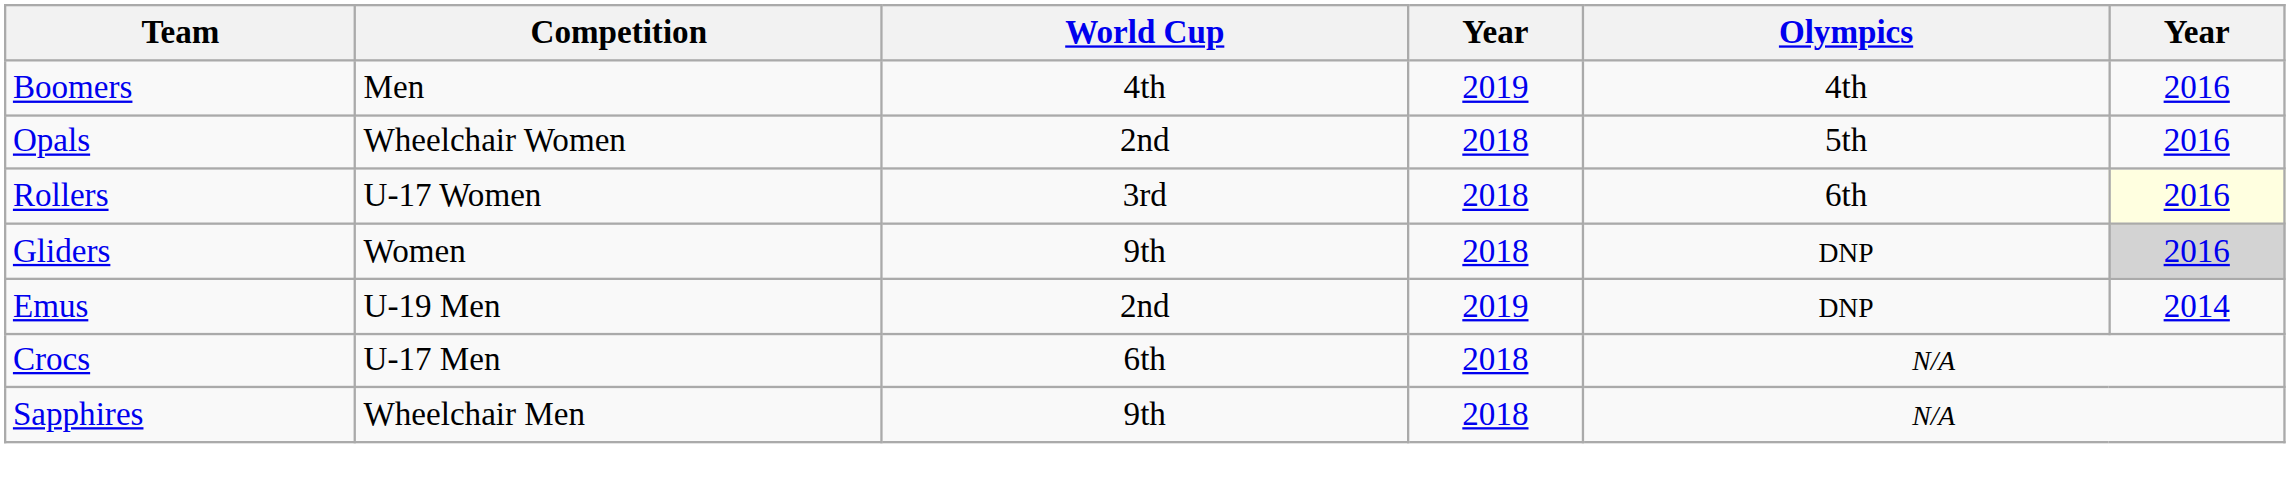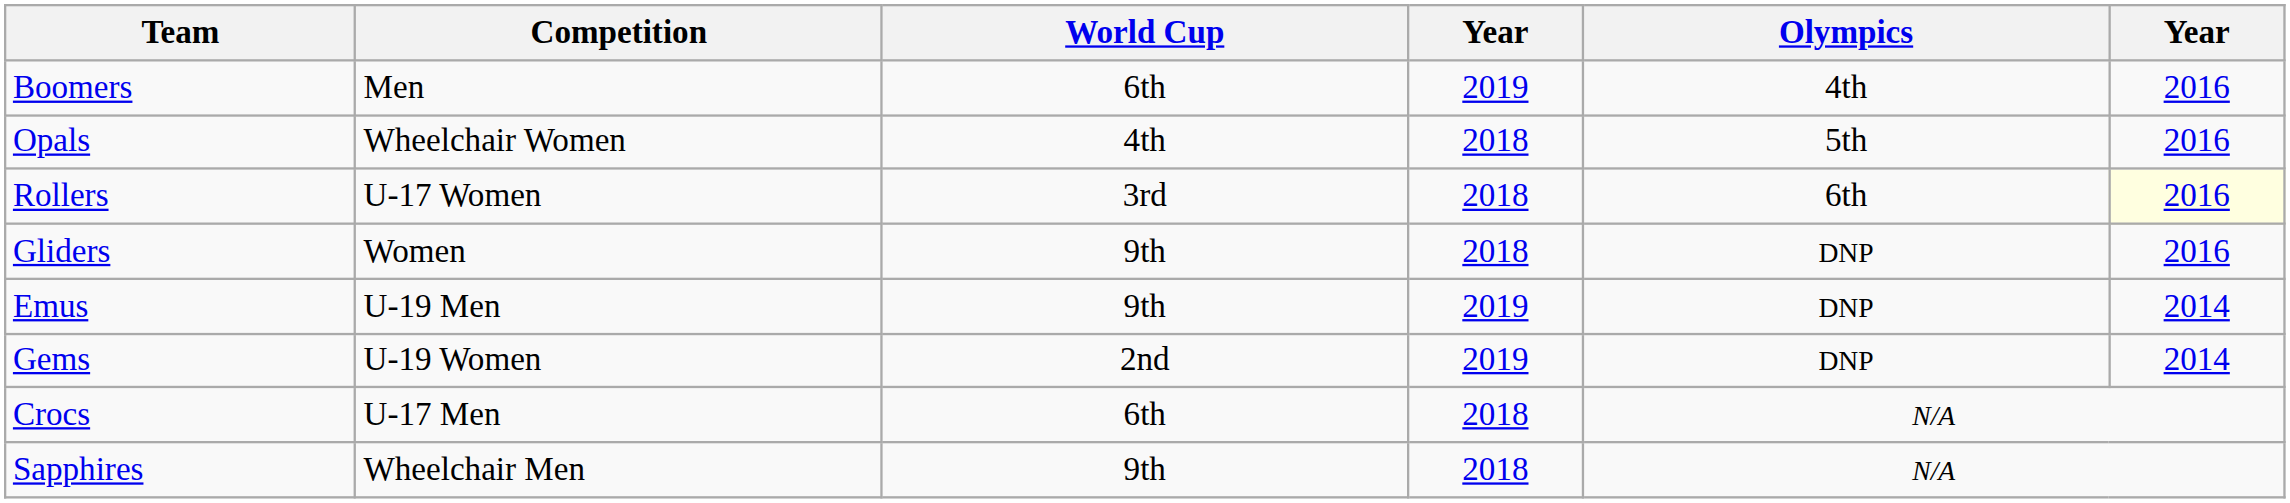Boomers | World Cup: 4th -> 6th
Opals | World Cup: 2nd -> 4th
Gliders | column 6: lightgrey background -> no background
Emus | World Cup: 2nd -> 9th
+ row: Gems | U-19 Women | 2nd | 2019 | DNP | 2014
